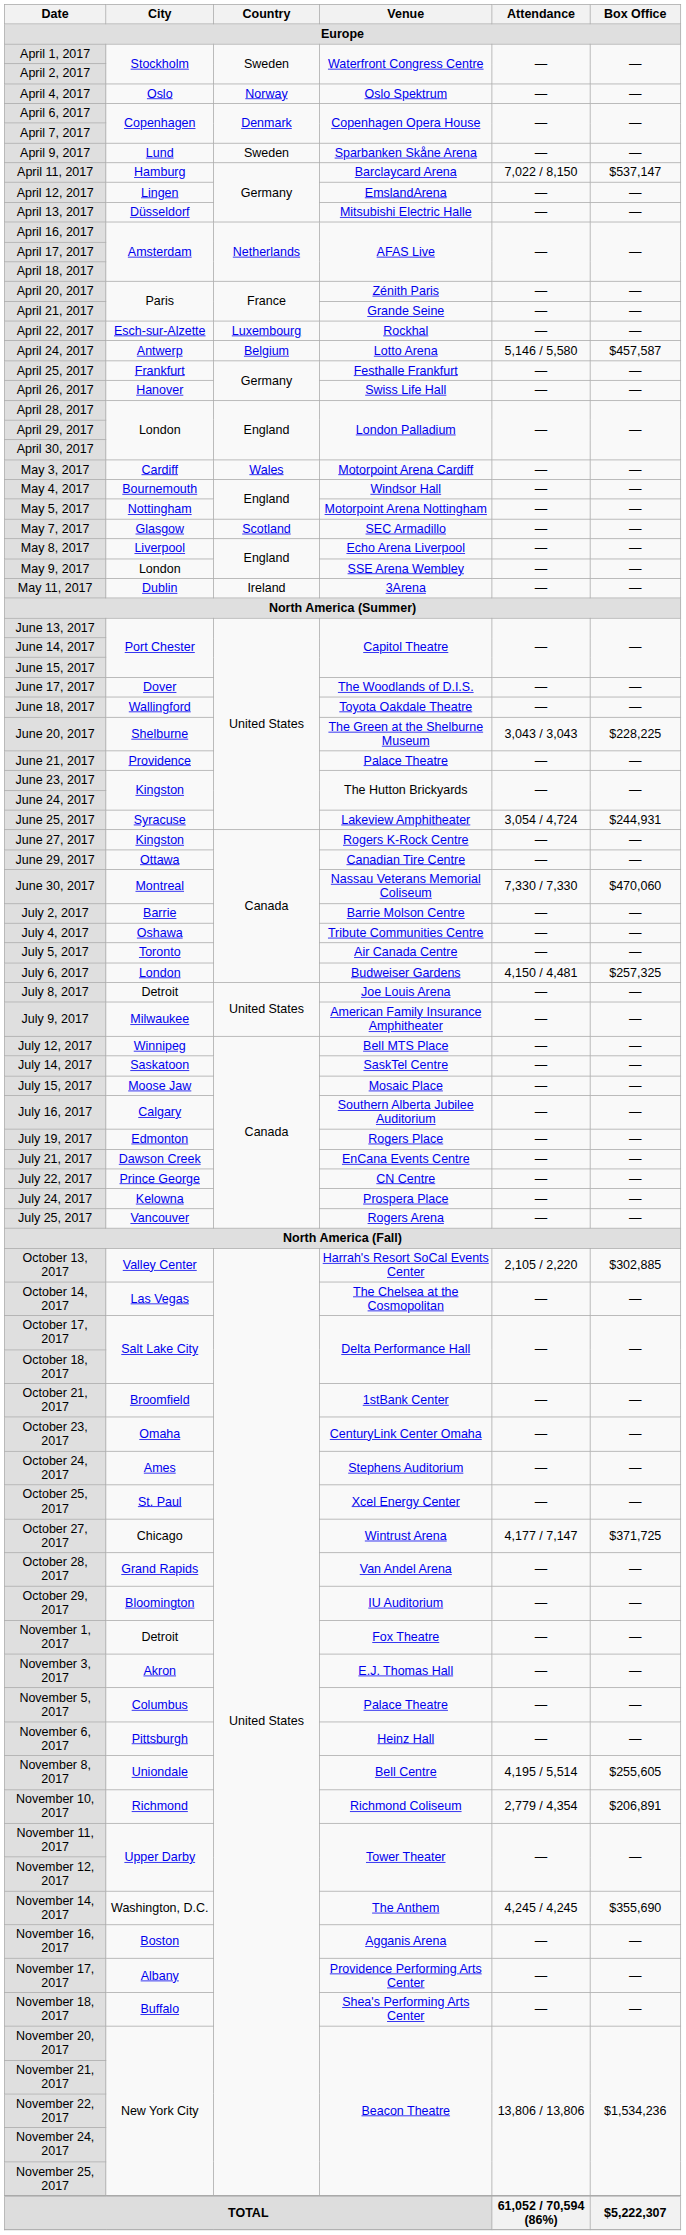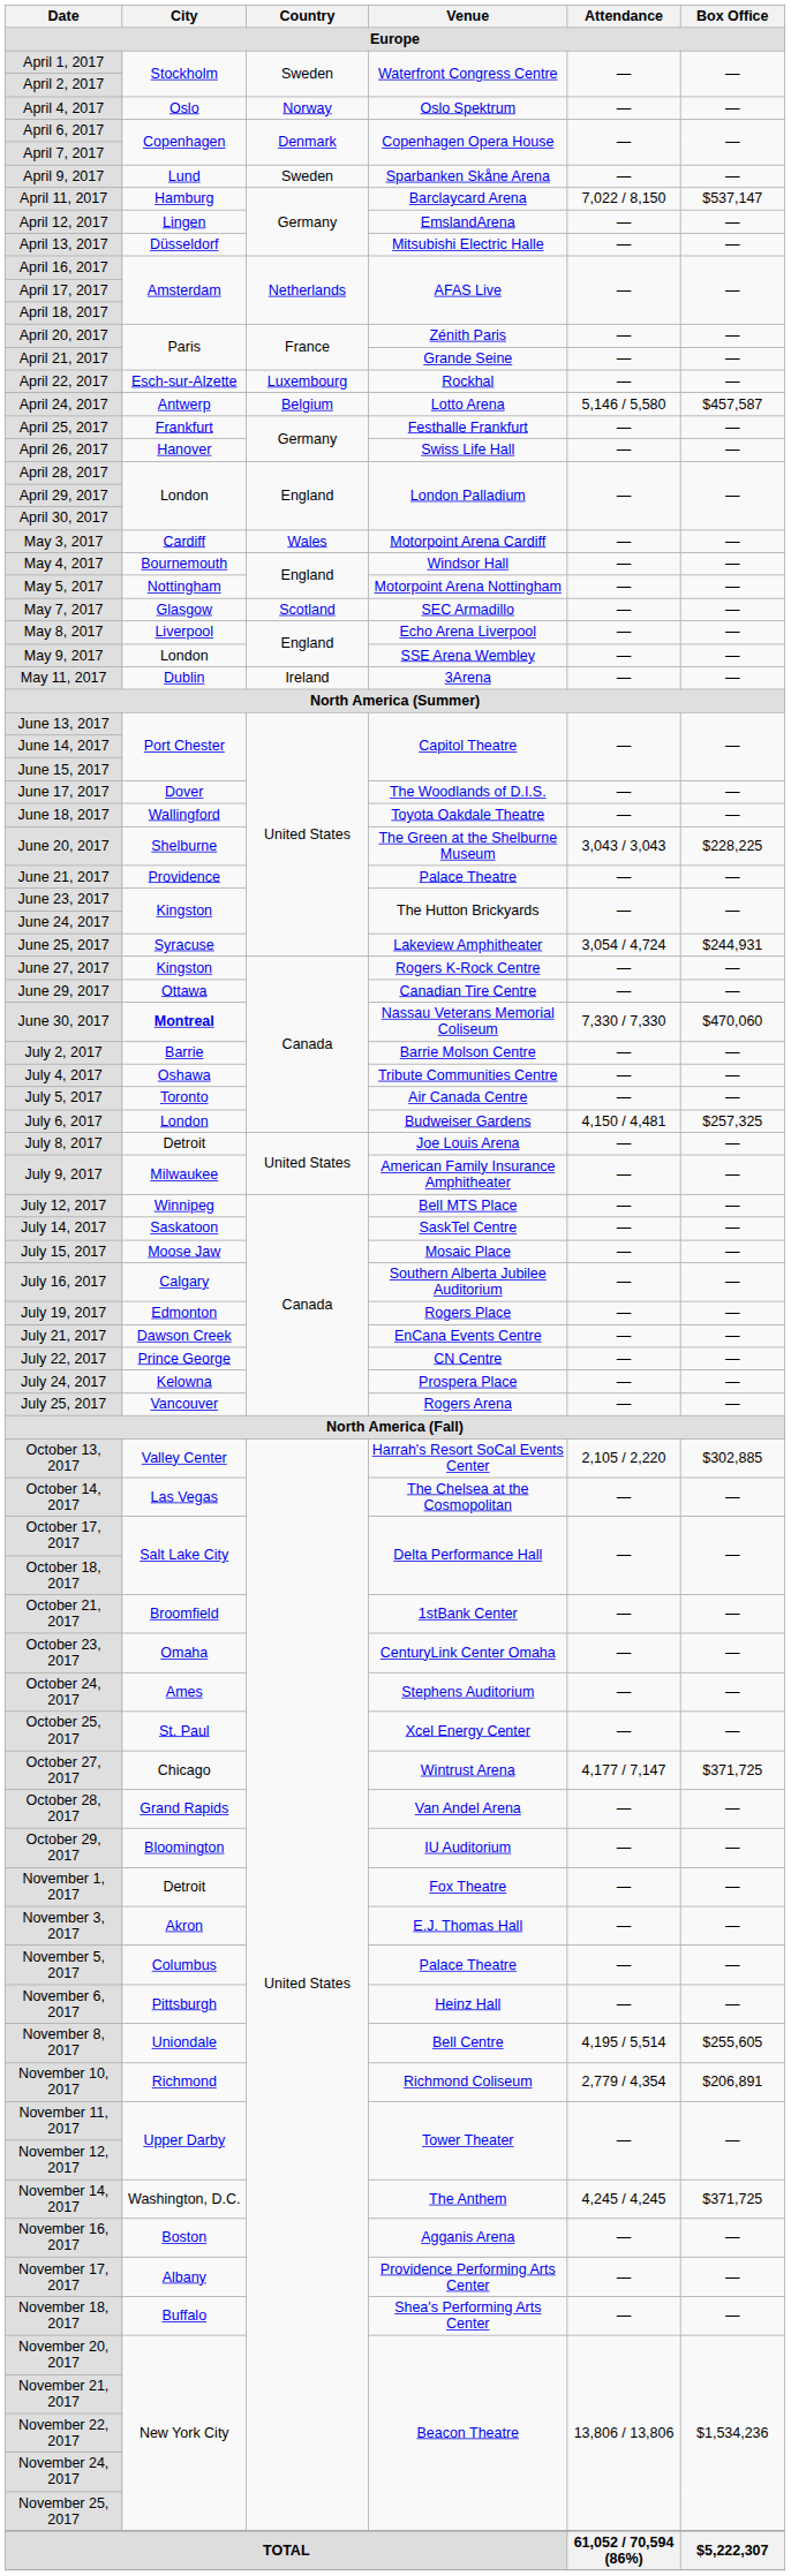June 30, 2017 | City: normal -> bold
November 14, 2017 | Box Office: $355,690 -> $371,725
